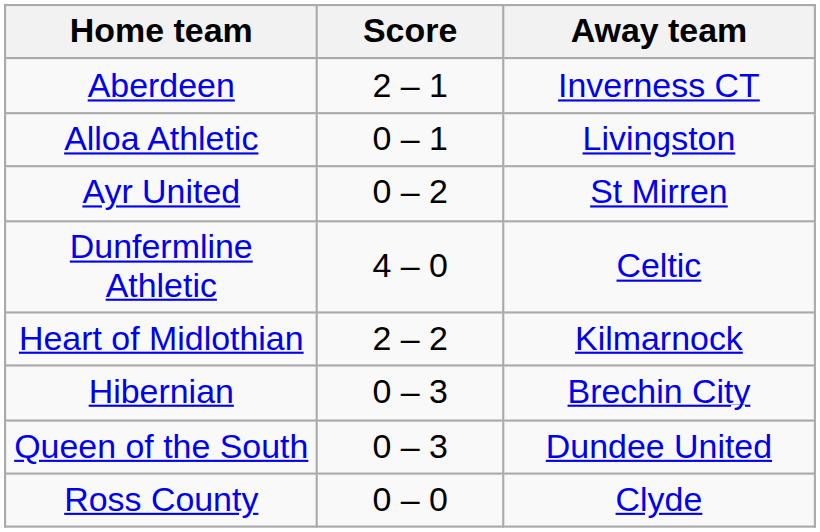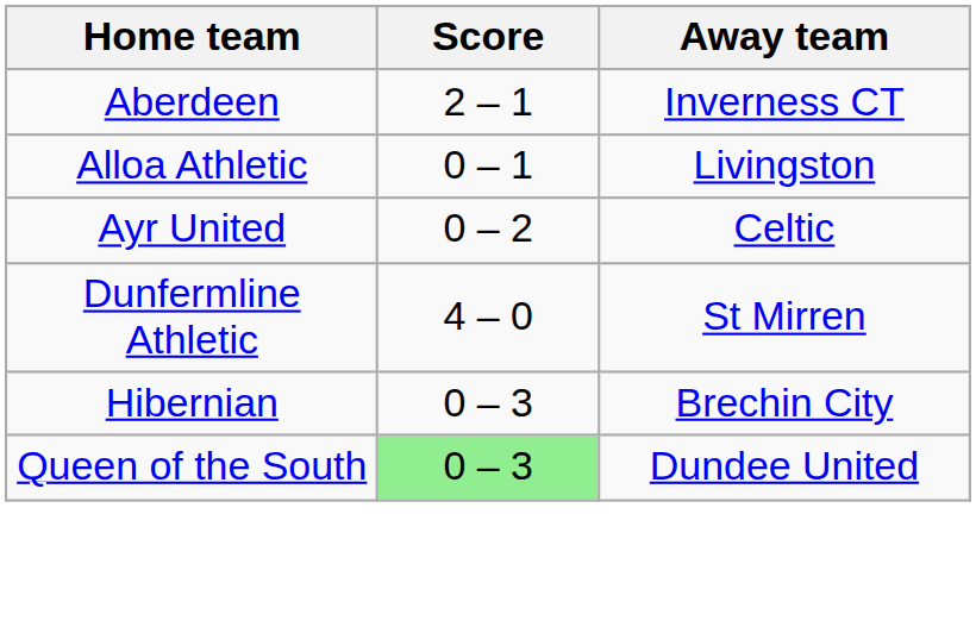Ayr United | Away team: St Mirren -> Celtic
Dunfermline Athletic | Away team: Celtic -> St Mirren
- row: Heart of Midlothian | 2 – 2 | Kilmarnock
Queen of the South | Score: no background -> lightgreen background
- row: Ross County | 0 – 0 | Clyde
